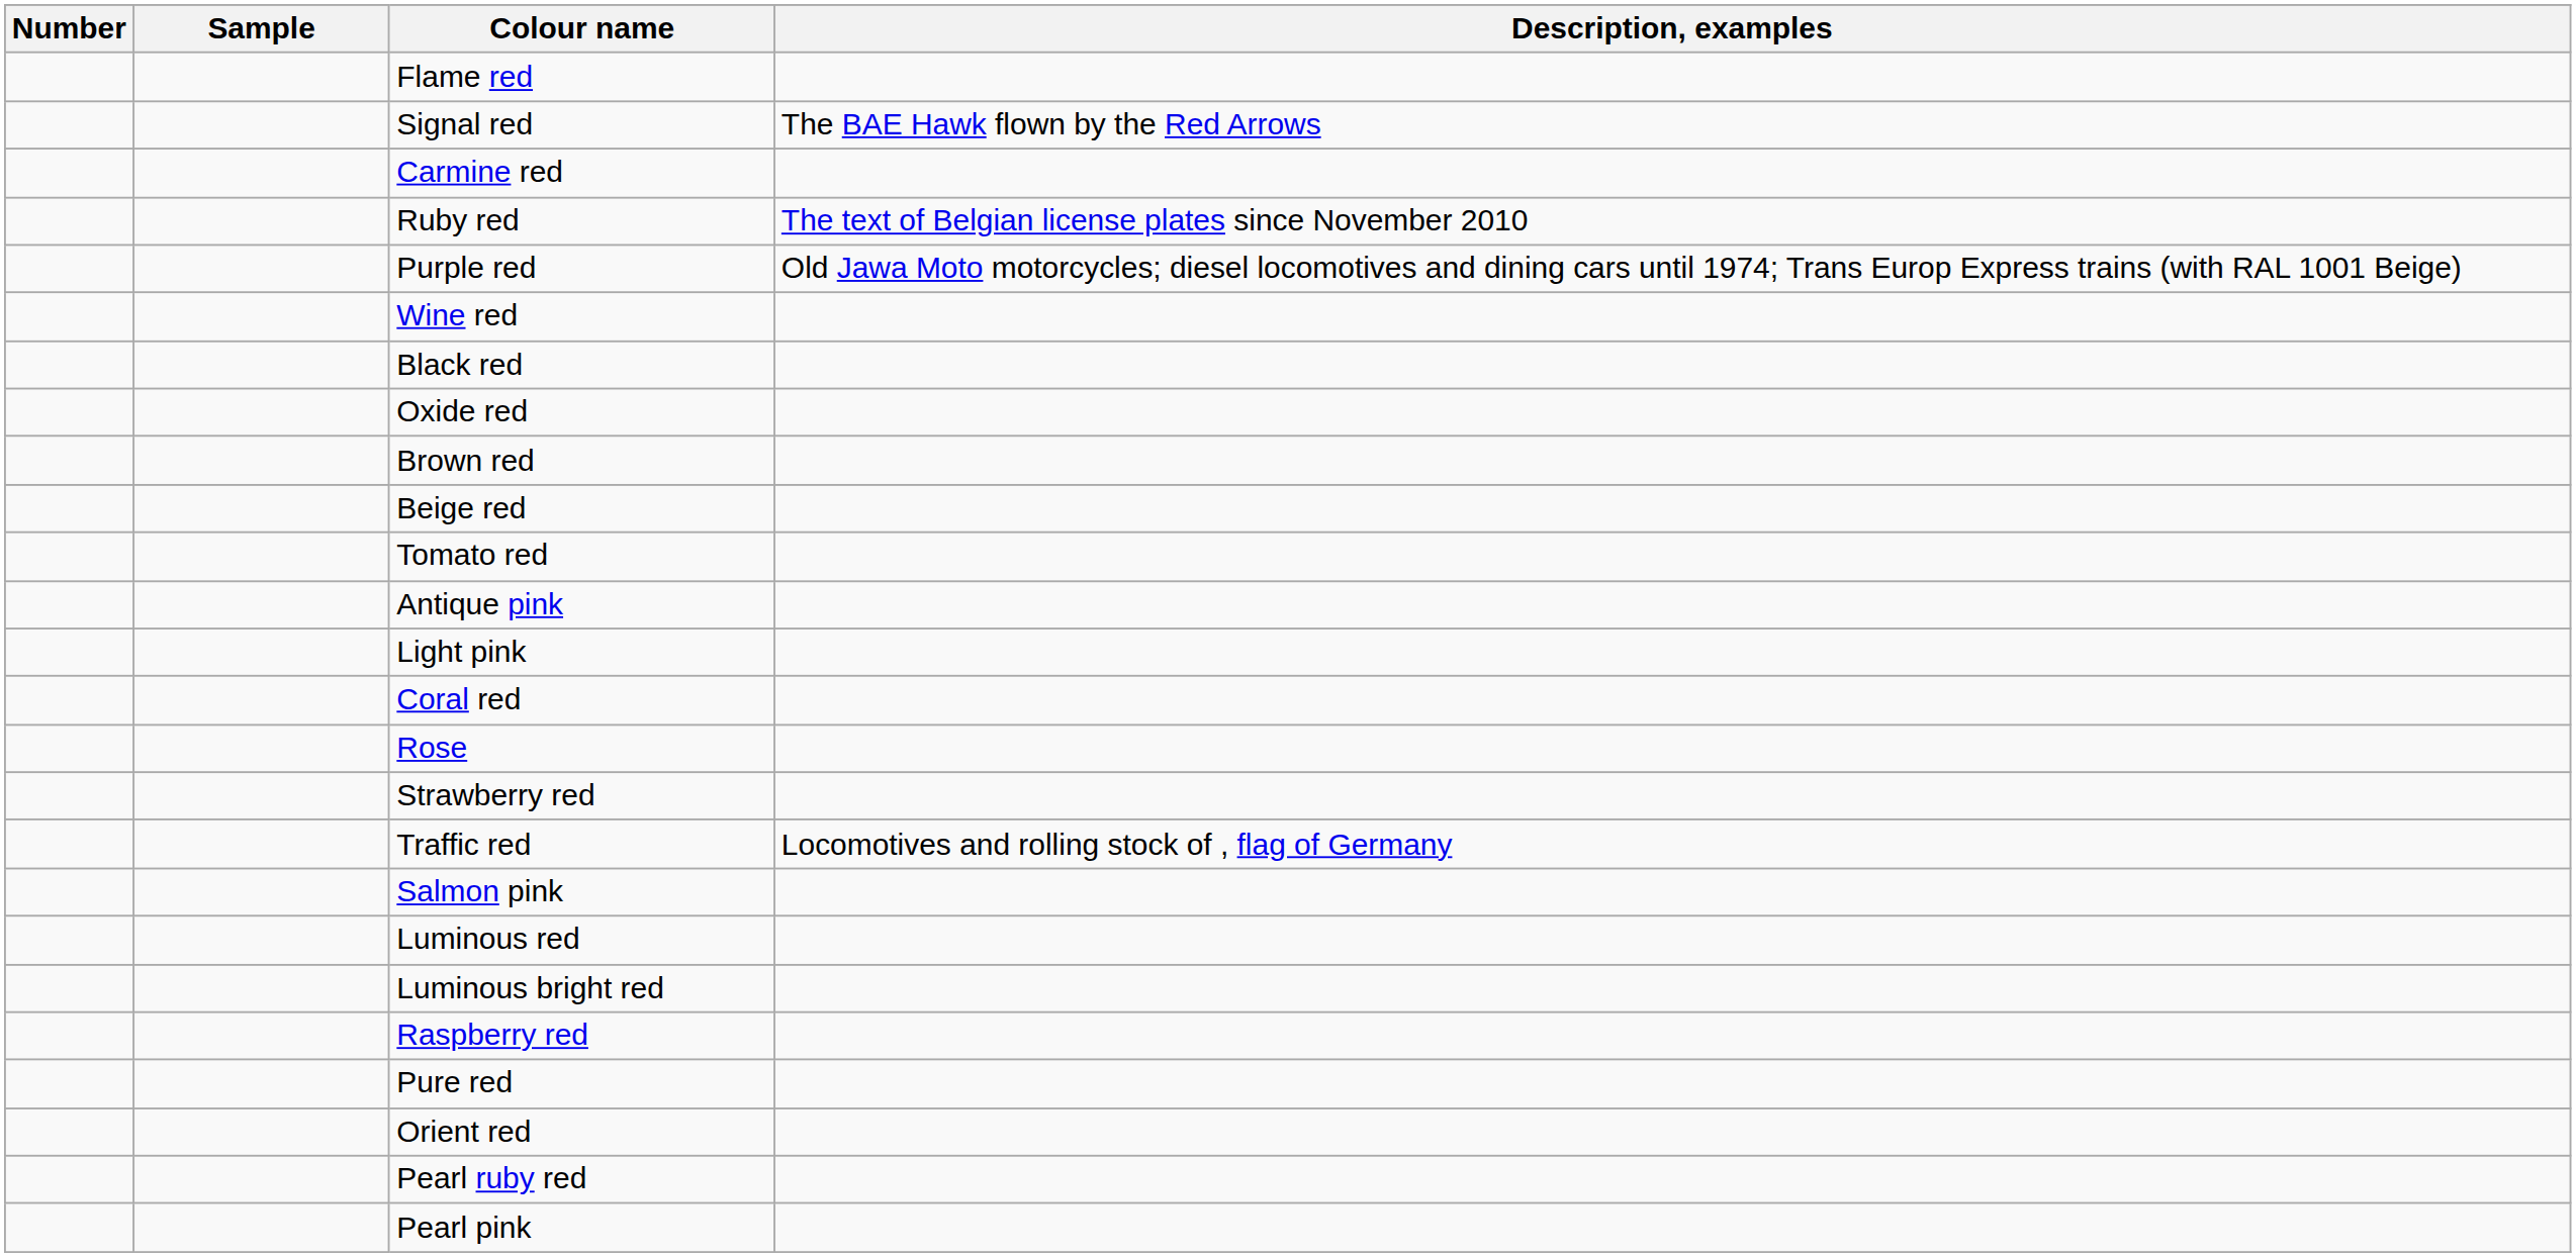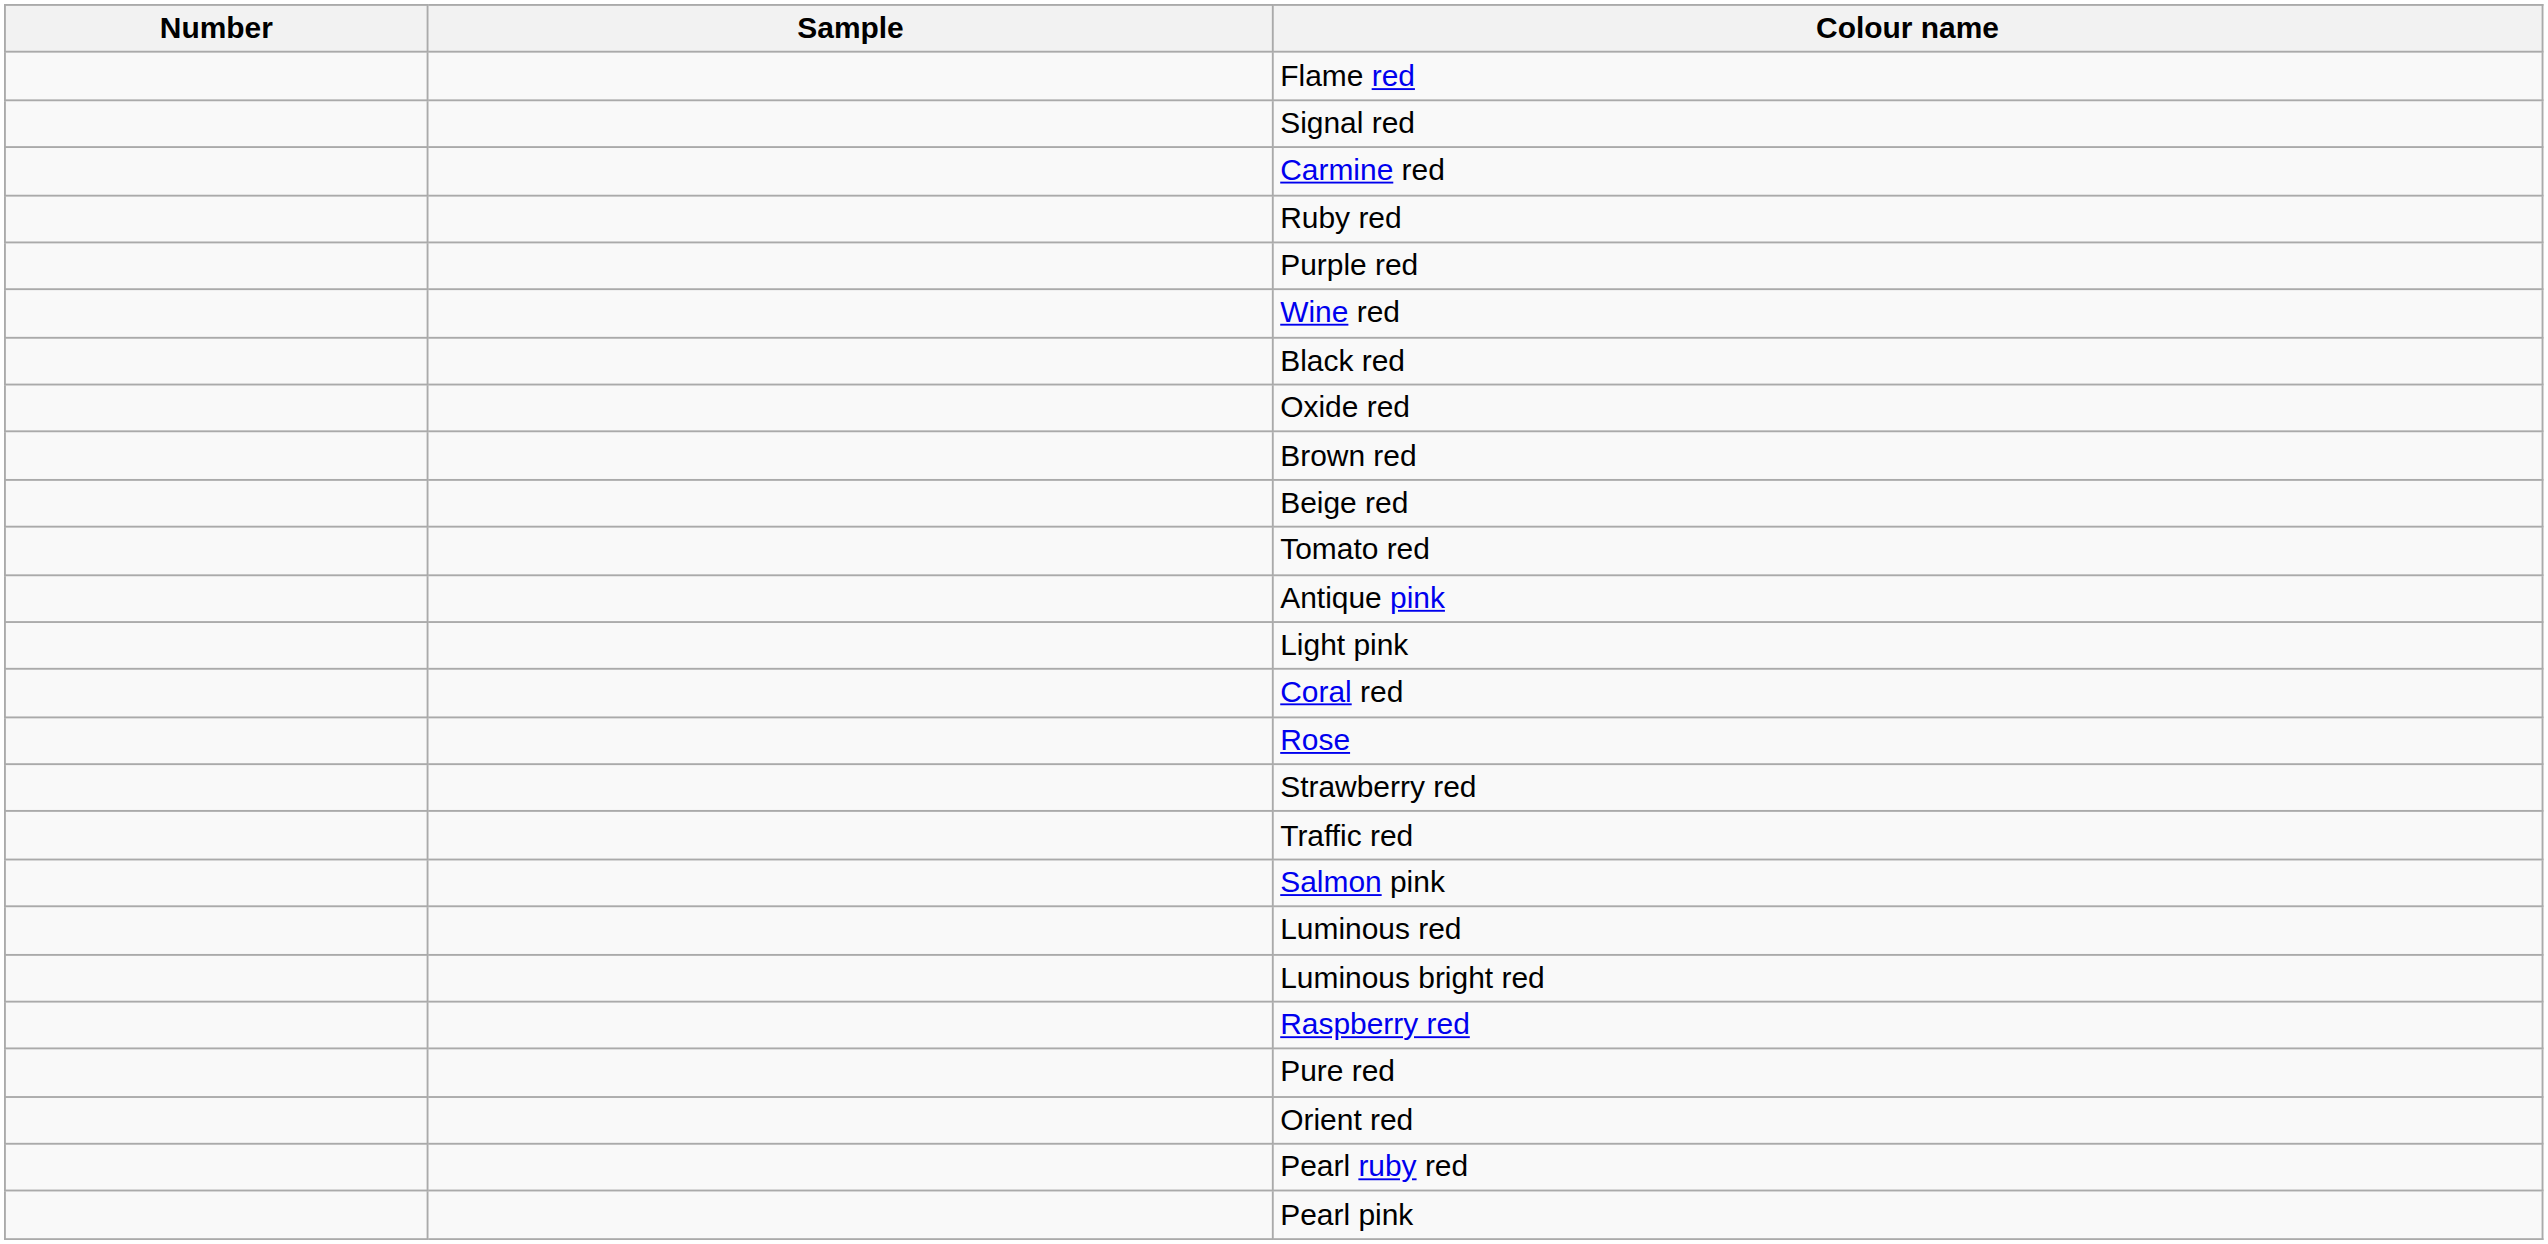- column: Description, examples | The BAE Hawk flown by the Red Arrows | The text of Belgian license plates since November 2010 | Old Jawa Moto motorcycles; diesel locomotives and dining cars until 1974; Trans Europ Express trains (with RAL 1001 Beige) | Locomotives and rolling stock of , flag of Germany
